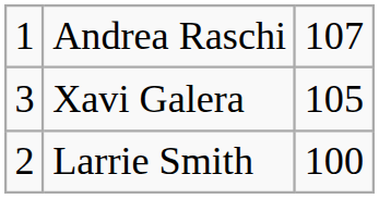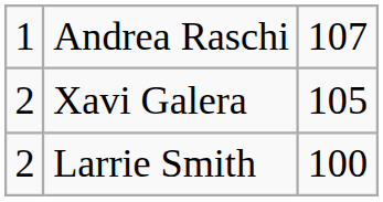Xavi Galera | column 1: 3 -> 2
